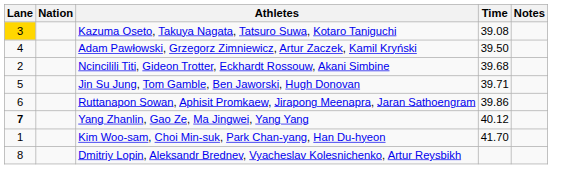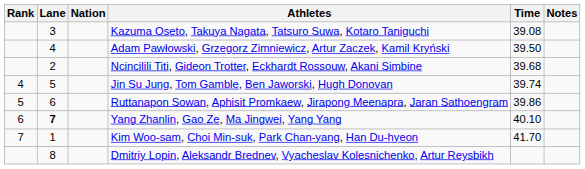+ column: Rank | 4 | 5 | 6 | 7
Kazuma Oseto, Takuya Nagata, Tatsuro Suwa, Kotaro Taniguchi | Lane: gold background -> no background
Jin Su Jung, Tom Gamble, Ben Jaworski, Hugh Donovan | Time: 39.71 -> 39.74
Yang Zhanlin, Gao Ze, Ma Jingwei, Yang Yang | Time: 40.12 -> 40.10
